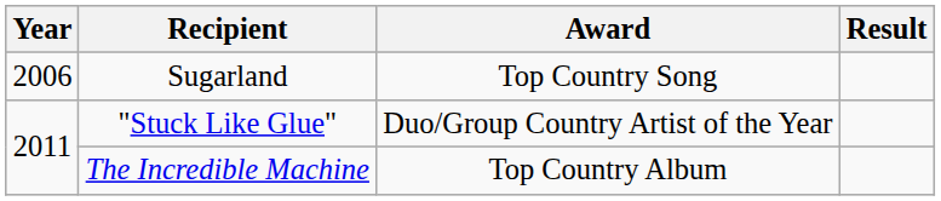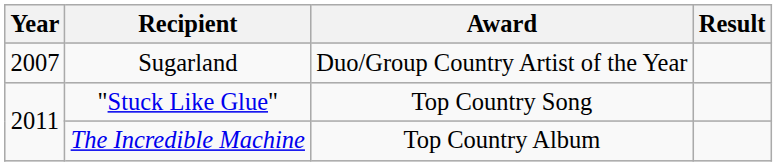Sugarland | Year: 2006 -> 2007
Sugarland | Award: Top Country Song -> Duo/Group Country Artist of the Year
"Stuck Like Glue" | Award: Duo/Group Country Artist of the Year -> Top Country Song
